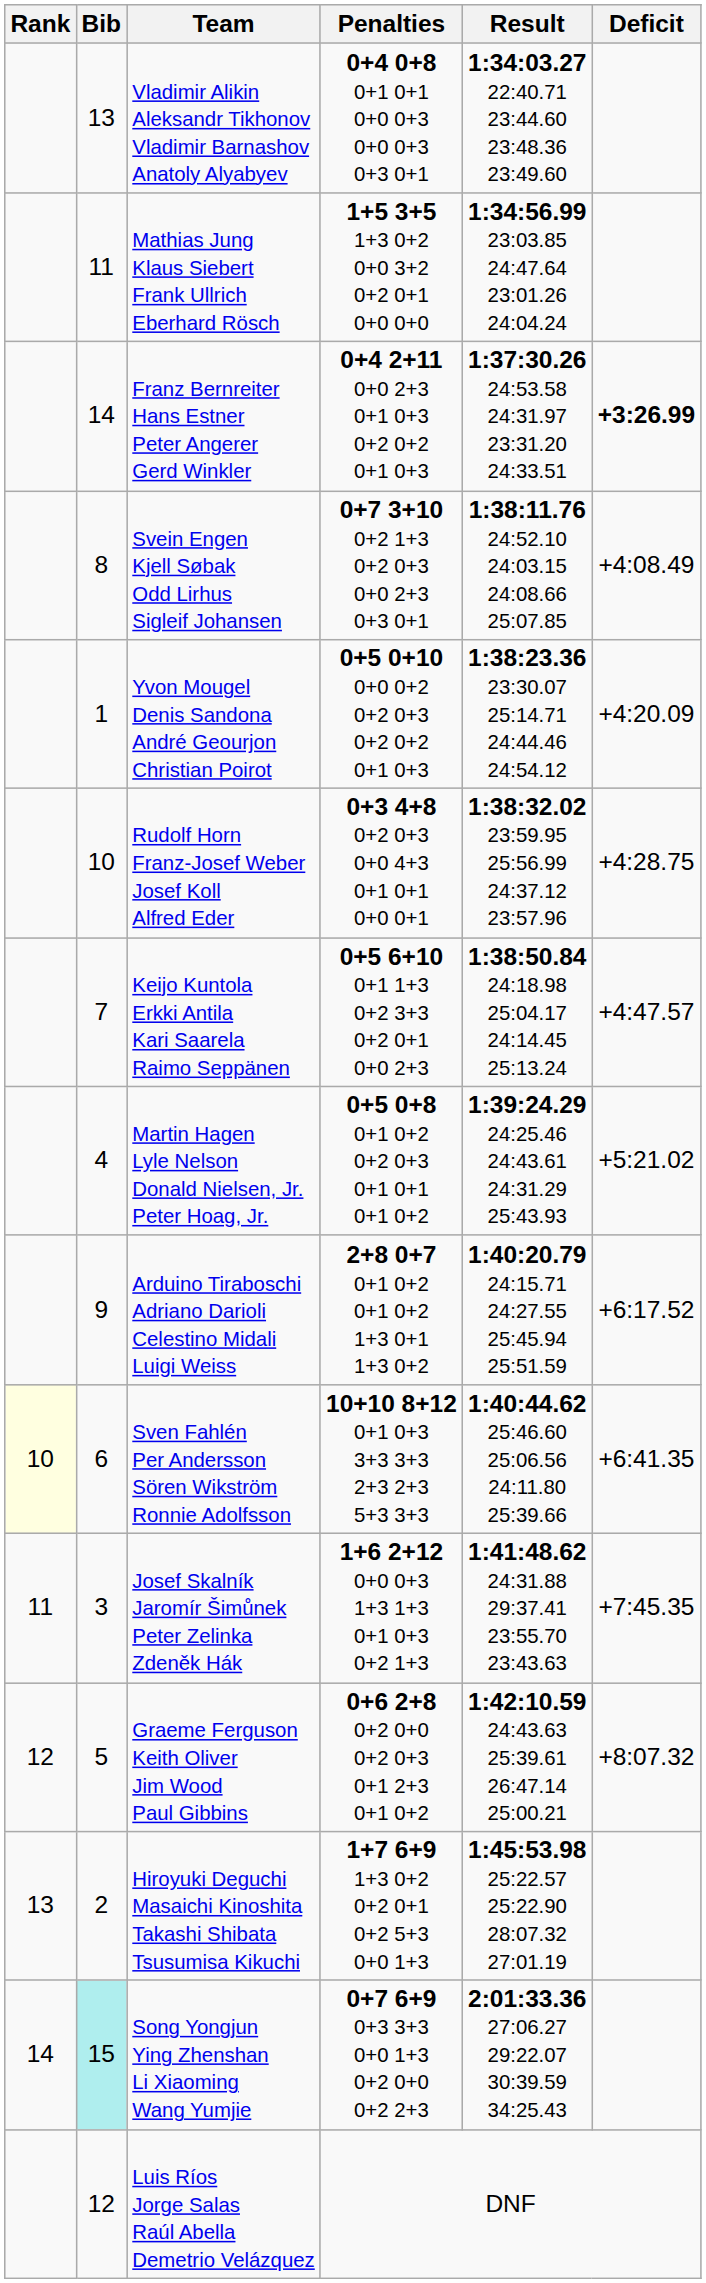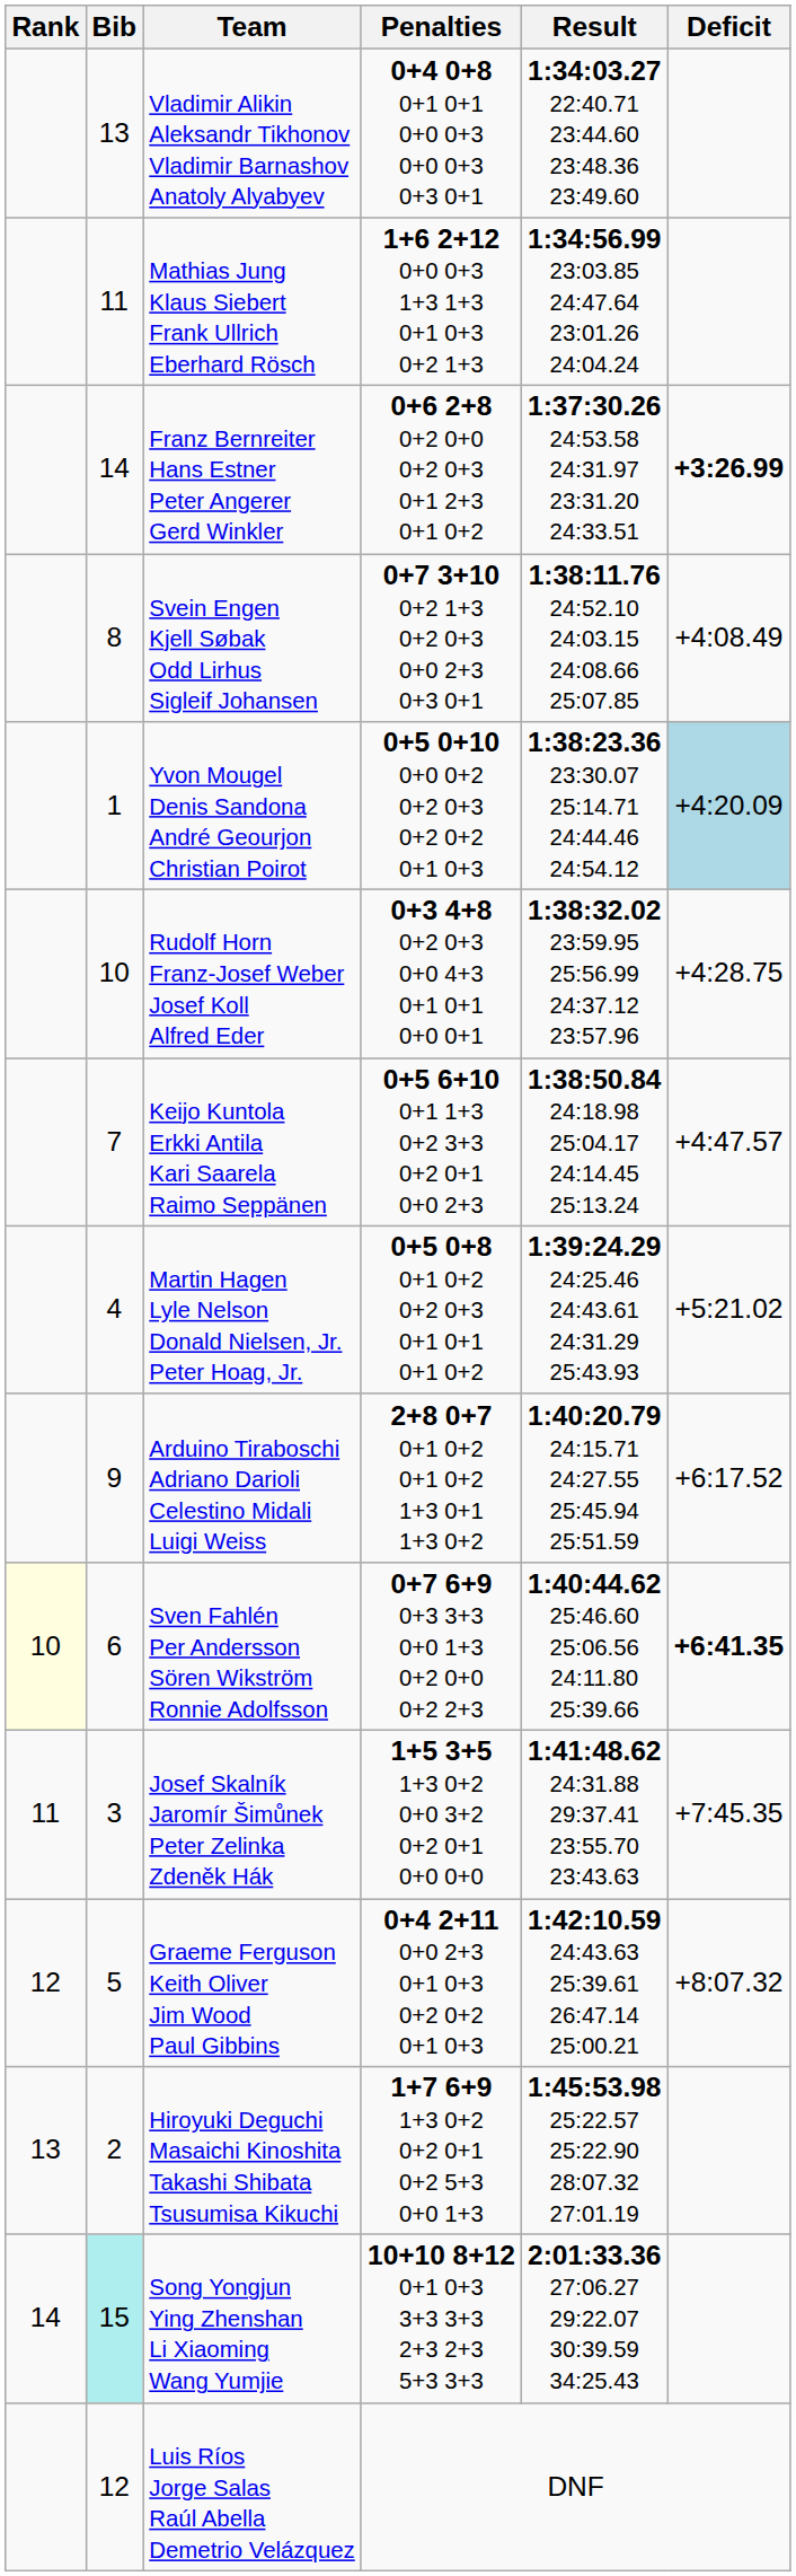Mathias Jung Klaus Siebert Frank Ullrich Eberhard Rösch | Penalties: 1+5 3+5 1+3 0+2 0+0 3+2 0+2 0+1 0+0 0+0 -> 1+6 2+12 0+0 0+3 1+3 1+3 0+1 0+3 0+2 1+3
Franz Bernreiter Hans Estner Peter Angerer Gerd Winkler | Penalties: 0+4 2+11 0+0 2+3 0+1 0+3 0+2 0+2 0+1 0+3 -> 0+6 2+8 0+2 0+0 0+2 0+3 0+1 2+3 0+1 0+2
Yvon Mougel Denis Sandona André Geourjon Christian Poirot | Deficit: no background -> lightblue background
Sven Fahlén Per Andersson Sören Wikström Ronnie Adolfsson | Penalties: 10+10 8+12 0+1 0+3 3+3 3+3 2+3 2+3 5+3 3+3 -> 0+7 6+9 0+3 3+3 0+0 1+3 0+2 0+0 0+2 2+3
Sven Fahlén Per Andersson Sören Wikström Ronnie Adolfsson | Deficit: normal -> bold
Josef Skalník Jaromír Šimůnek Peter Zelinka Zdeněk Hák | Penalties: 1+6 2+12 0+0 0+3 1+3 1+3 0+1 0+3 0+2 1+3 -> 1+5 3+5 1+3 0+2 0+0 3+2 0+2 0+1 0+0 0+0
Graeme Ferguson Keith Oliver Jim Wood Paul Gibbins | Penalties: 0+6 2+8 0+2 0+0 0+2 0+3 0+1 2+3 0+1 0+2 -> 0+4 2+11 0+0 2+3 0+1 0+3 0+2 0+2 0+1 0+3
Song Yongjun Ying Zhenshan Li Xiaoming Wang Yumjie | Penalties: 0+7 6+9 0+3 3+3 0+0 1+3 0+2 0+0 0+2 2+3 -> 10+10 8+12 0+1 0+3 3+3 3+3 2+3 2+3 5+3 3+3
